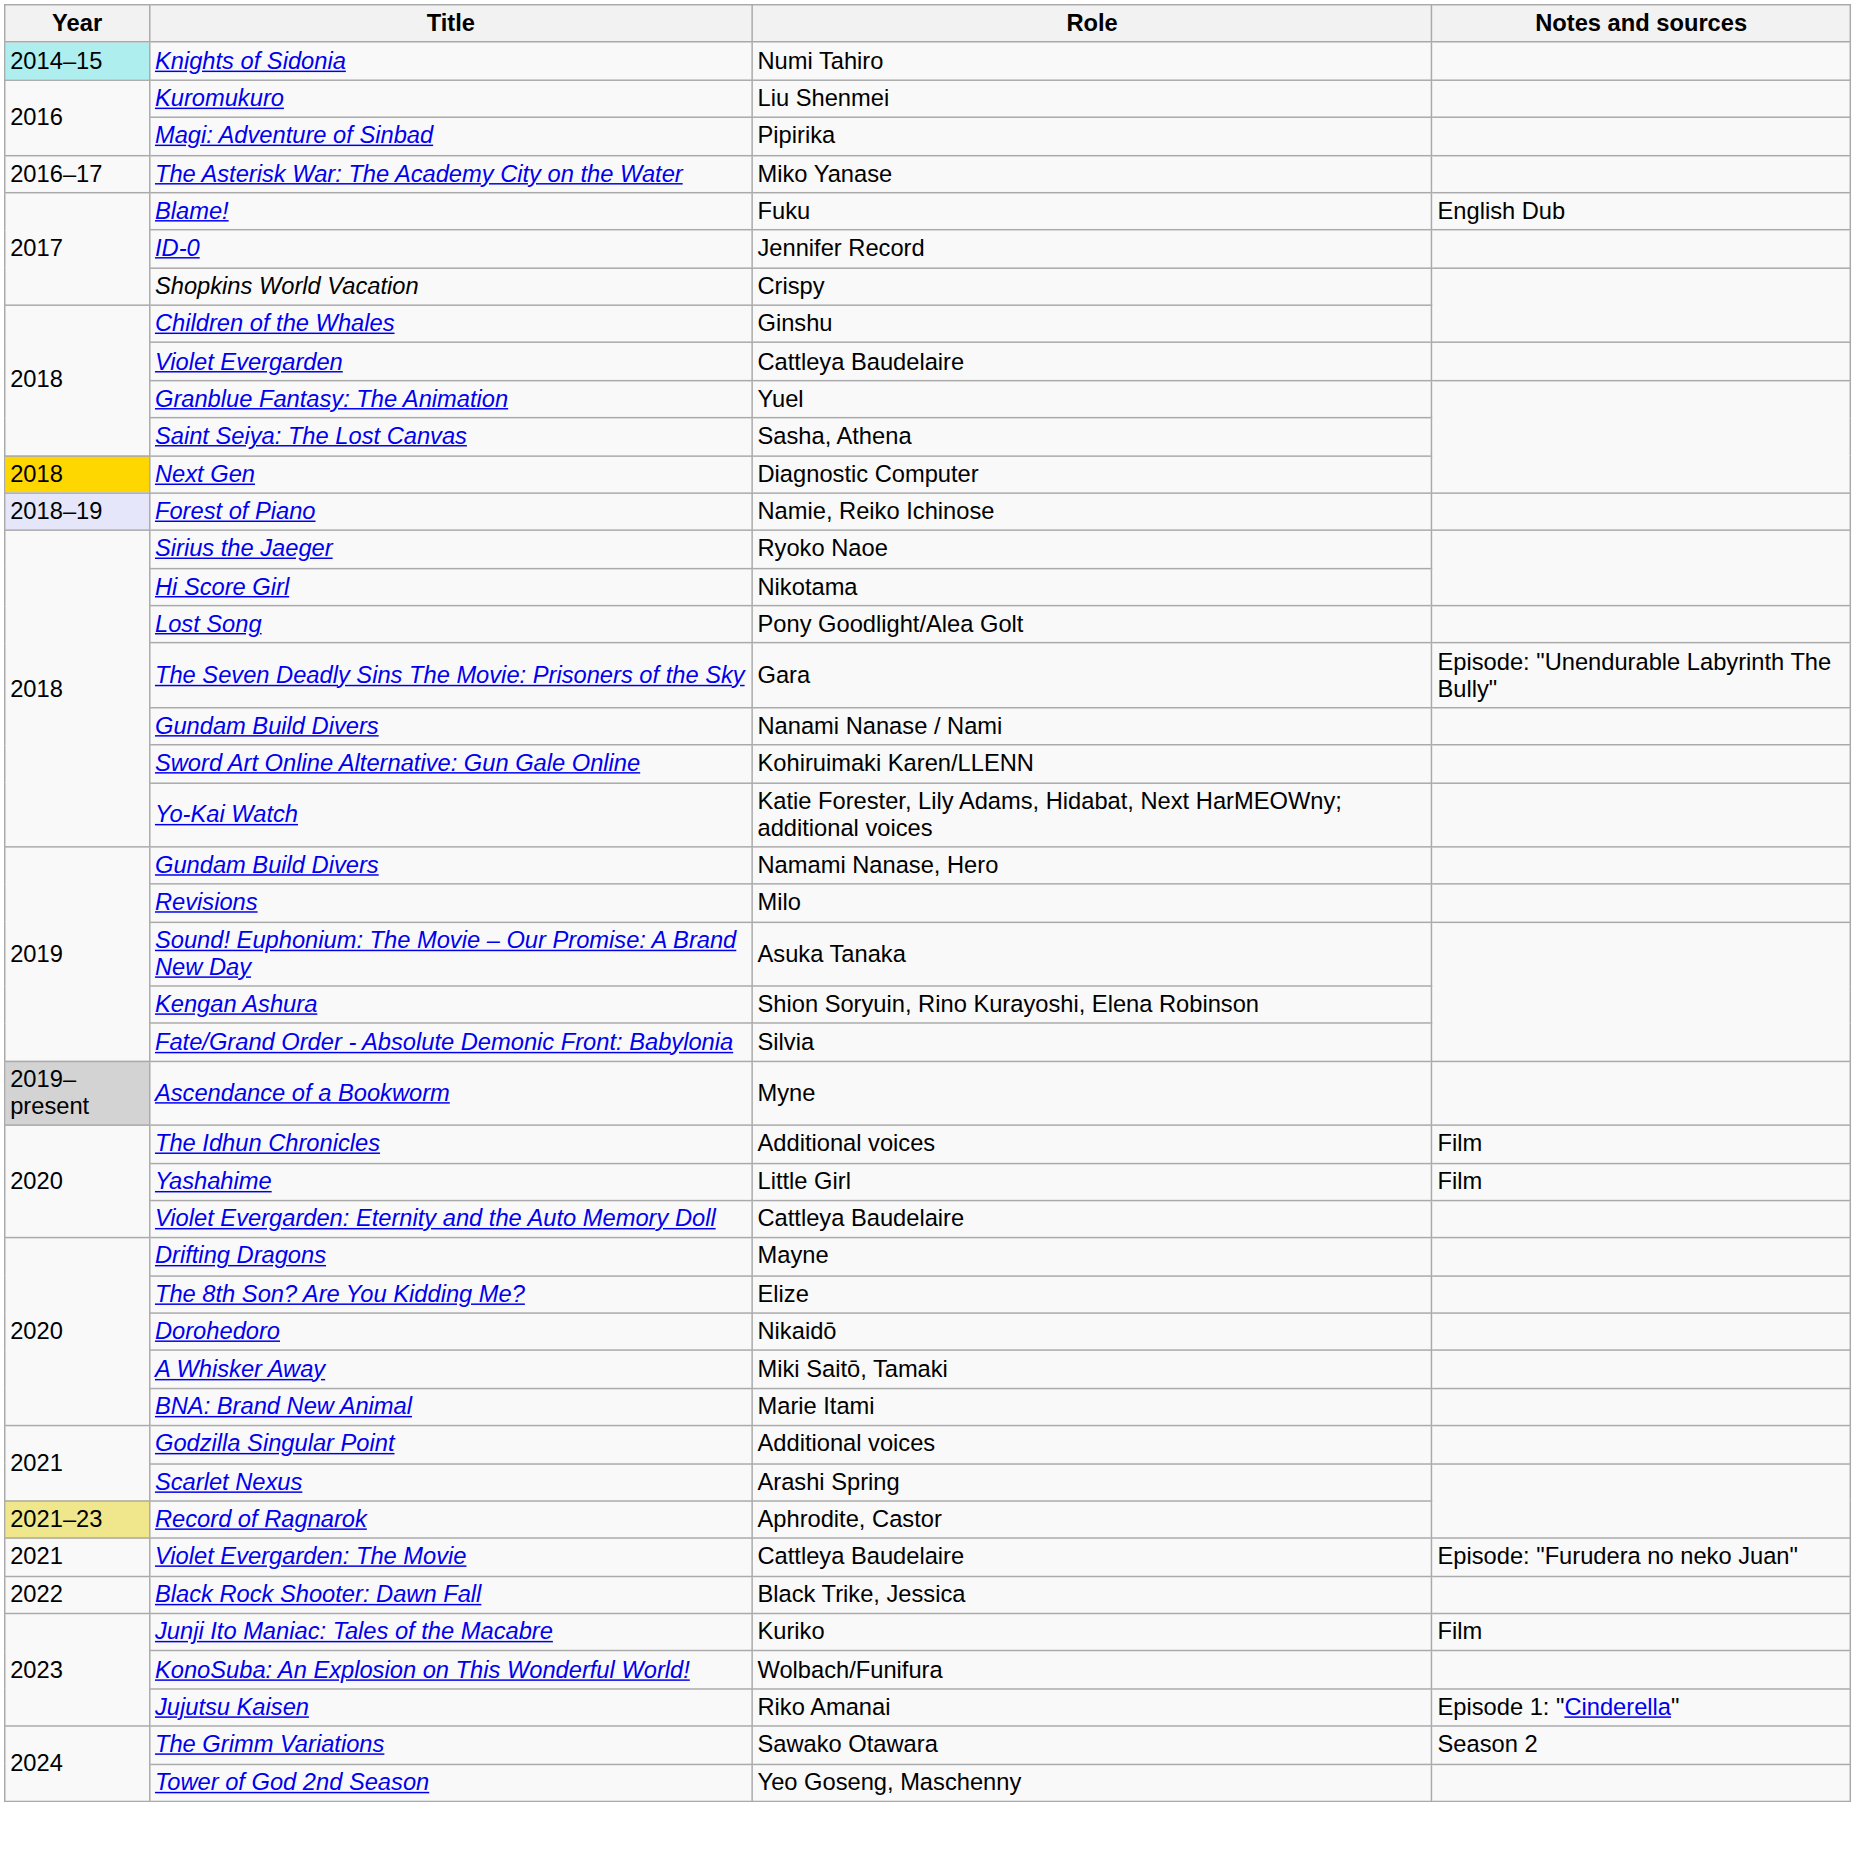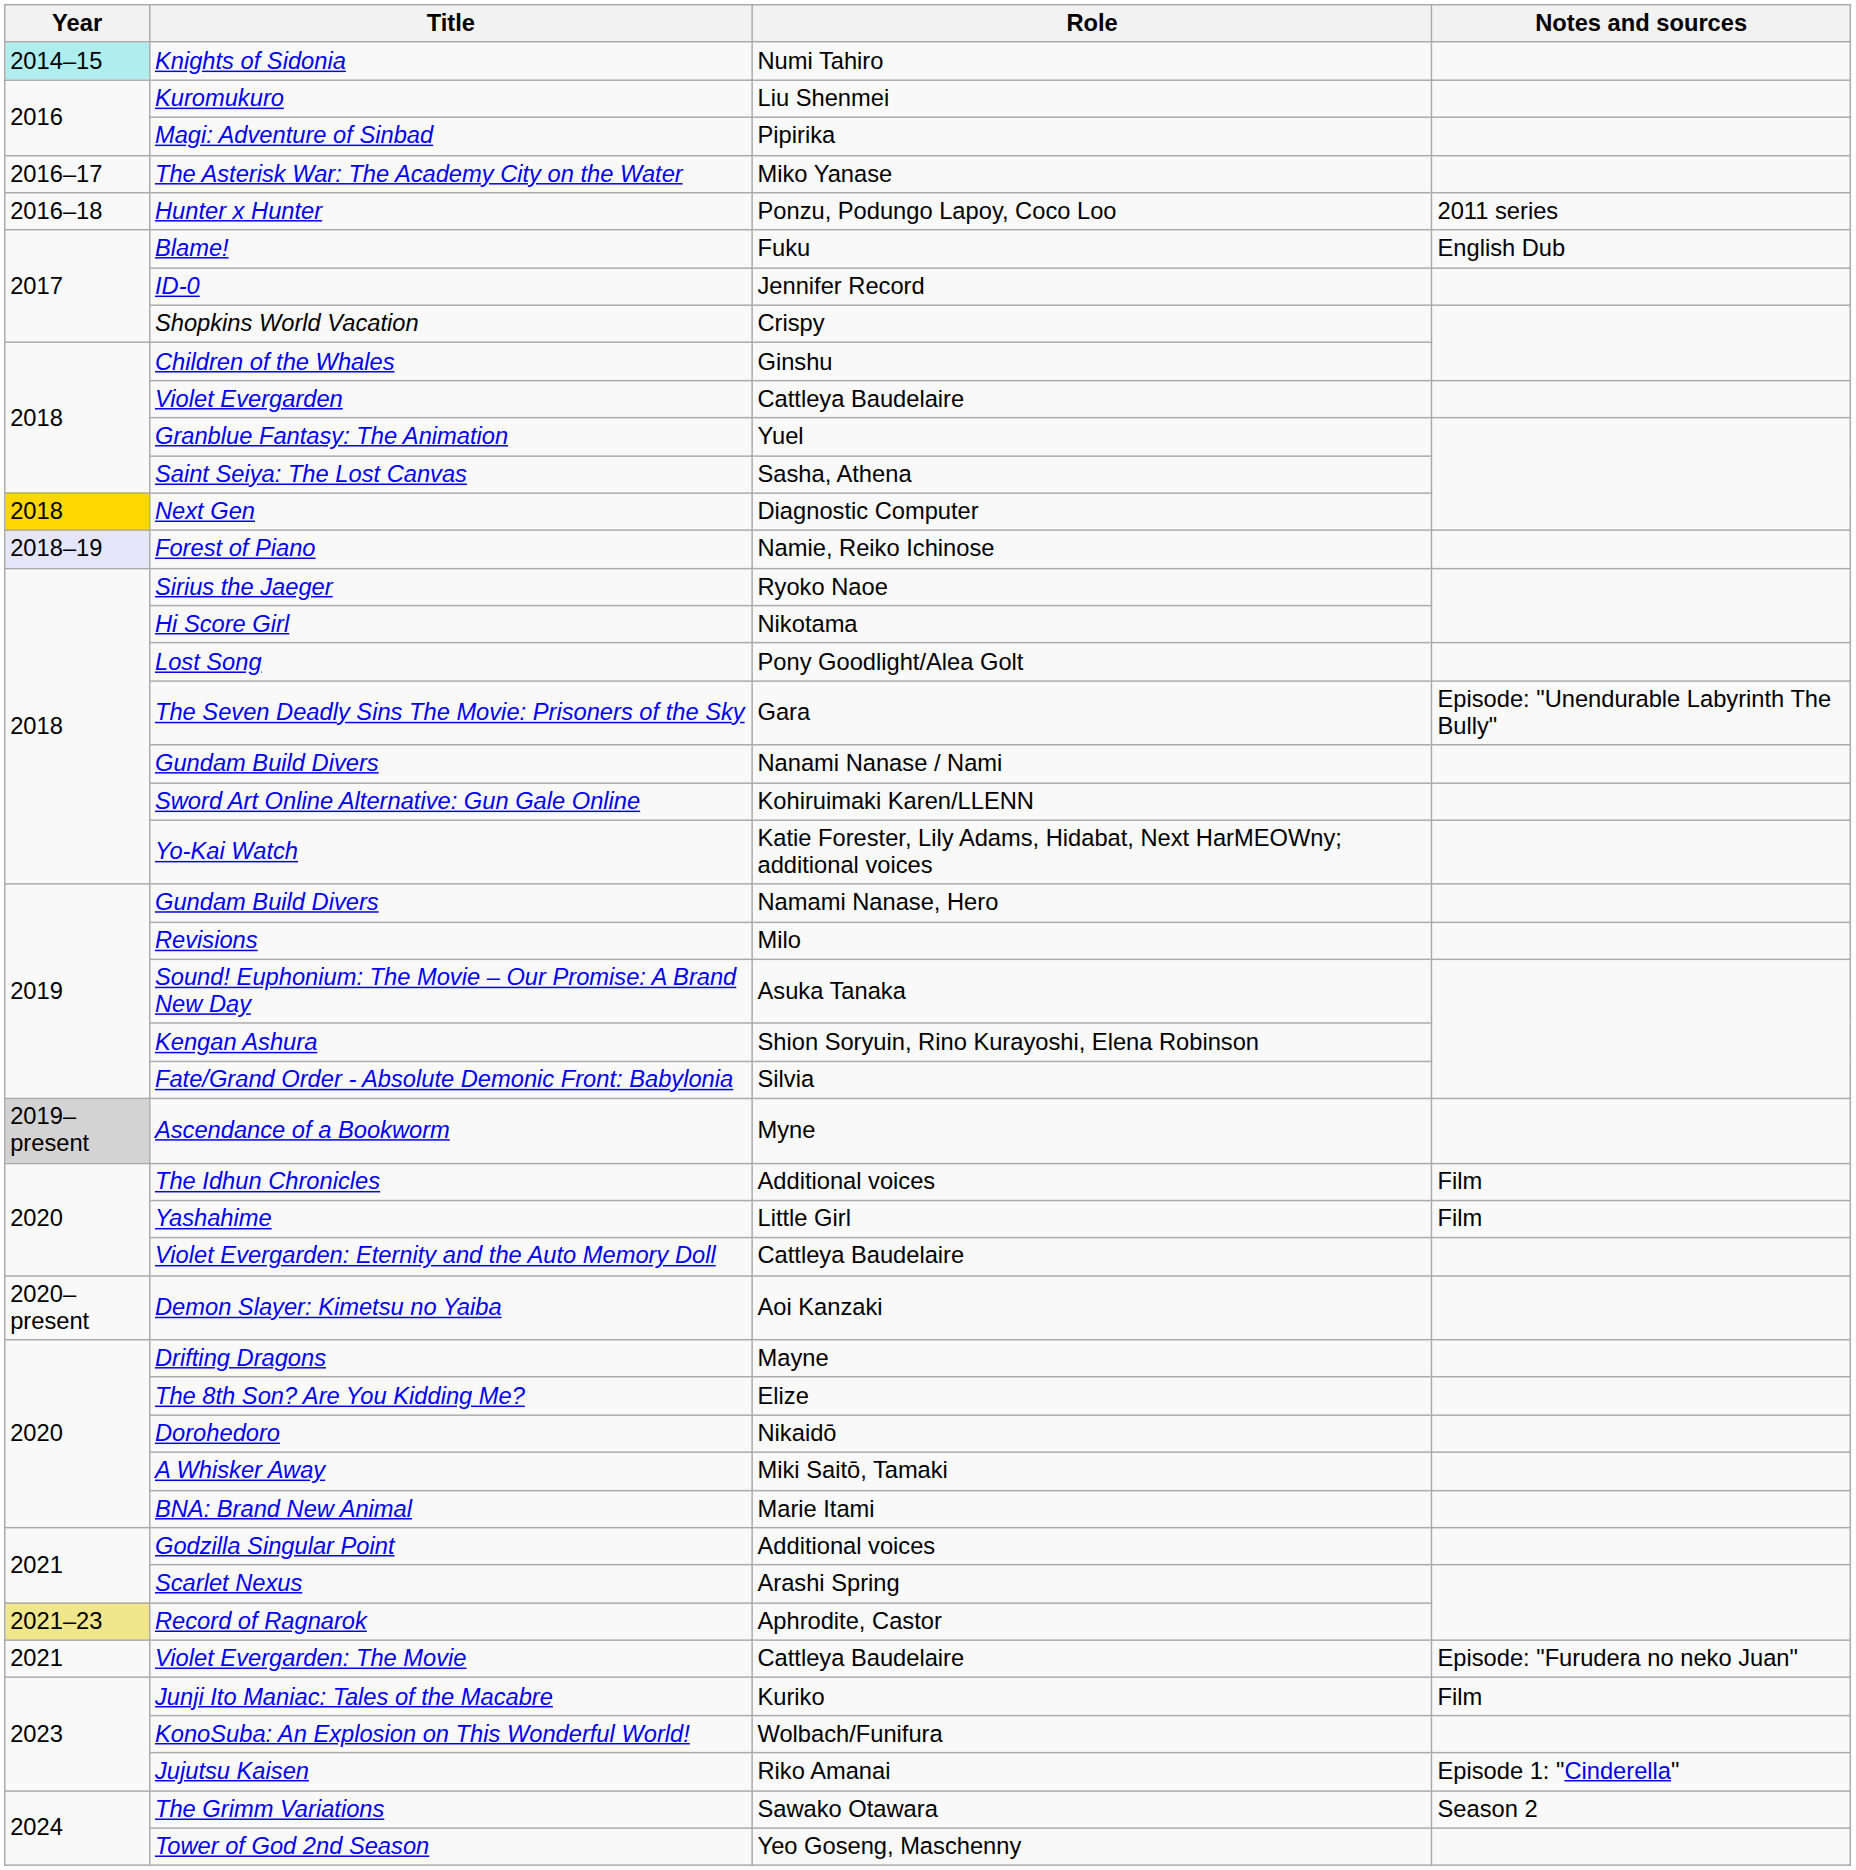+ row: 2016–18 | Hunter x Hunter | Ponzu, Podungo Lapoy, Coco Loo | 2011 series
+ row: 2020–present | Demon Slayer: Kimetsu no Yaiba | Aoi Kanzaki
- row: 2022 | Black Rock Shooter: Dawn Fall | Black Trike, Jessica
